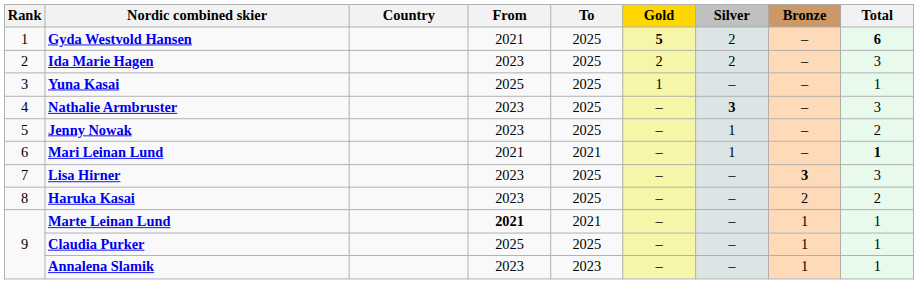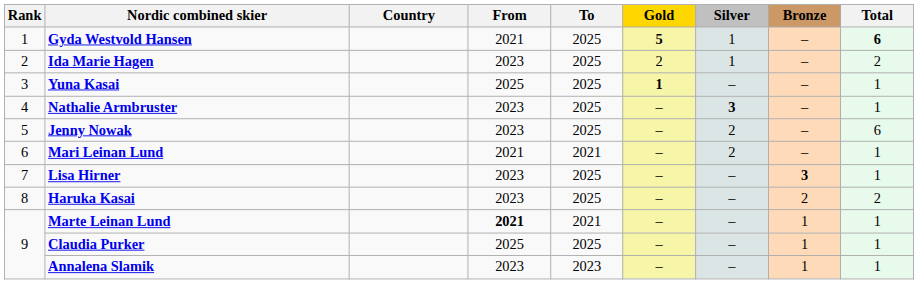Gyda Westvold Hansen | Silver: 2 -> 1
Ida Marie Hagen | Silver: 2 -> 1
Ida Marie Hagen | Total: 3 -> 2
Yuna Kasai | Gold: normal -> bold
Nathalie Armbruster | Total: 3 -> 1
Jenny Nowak | Silver: 1 -> 2
Jenny Nowak | Total: 2 -> 6
Mari Leinan Lund | Silver: 1 -> 2
Mari Leinan Lund | Total: bold -> normal
Lisa Hirner | Total: 3 -> 1
